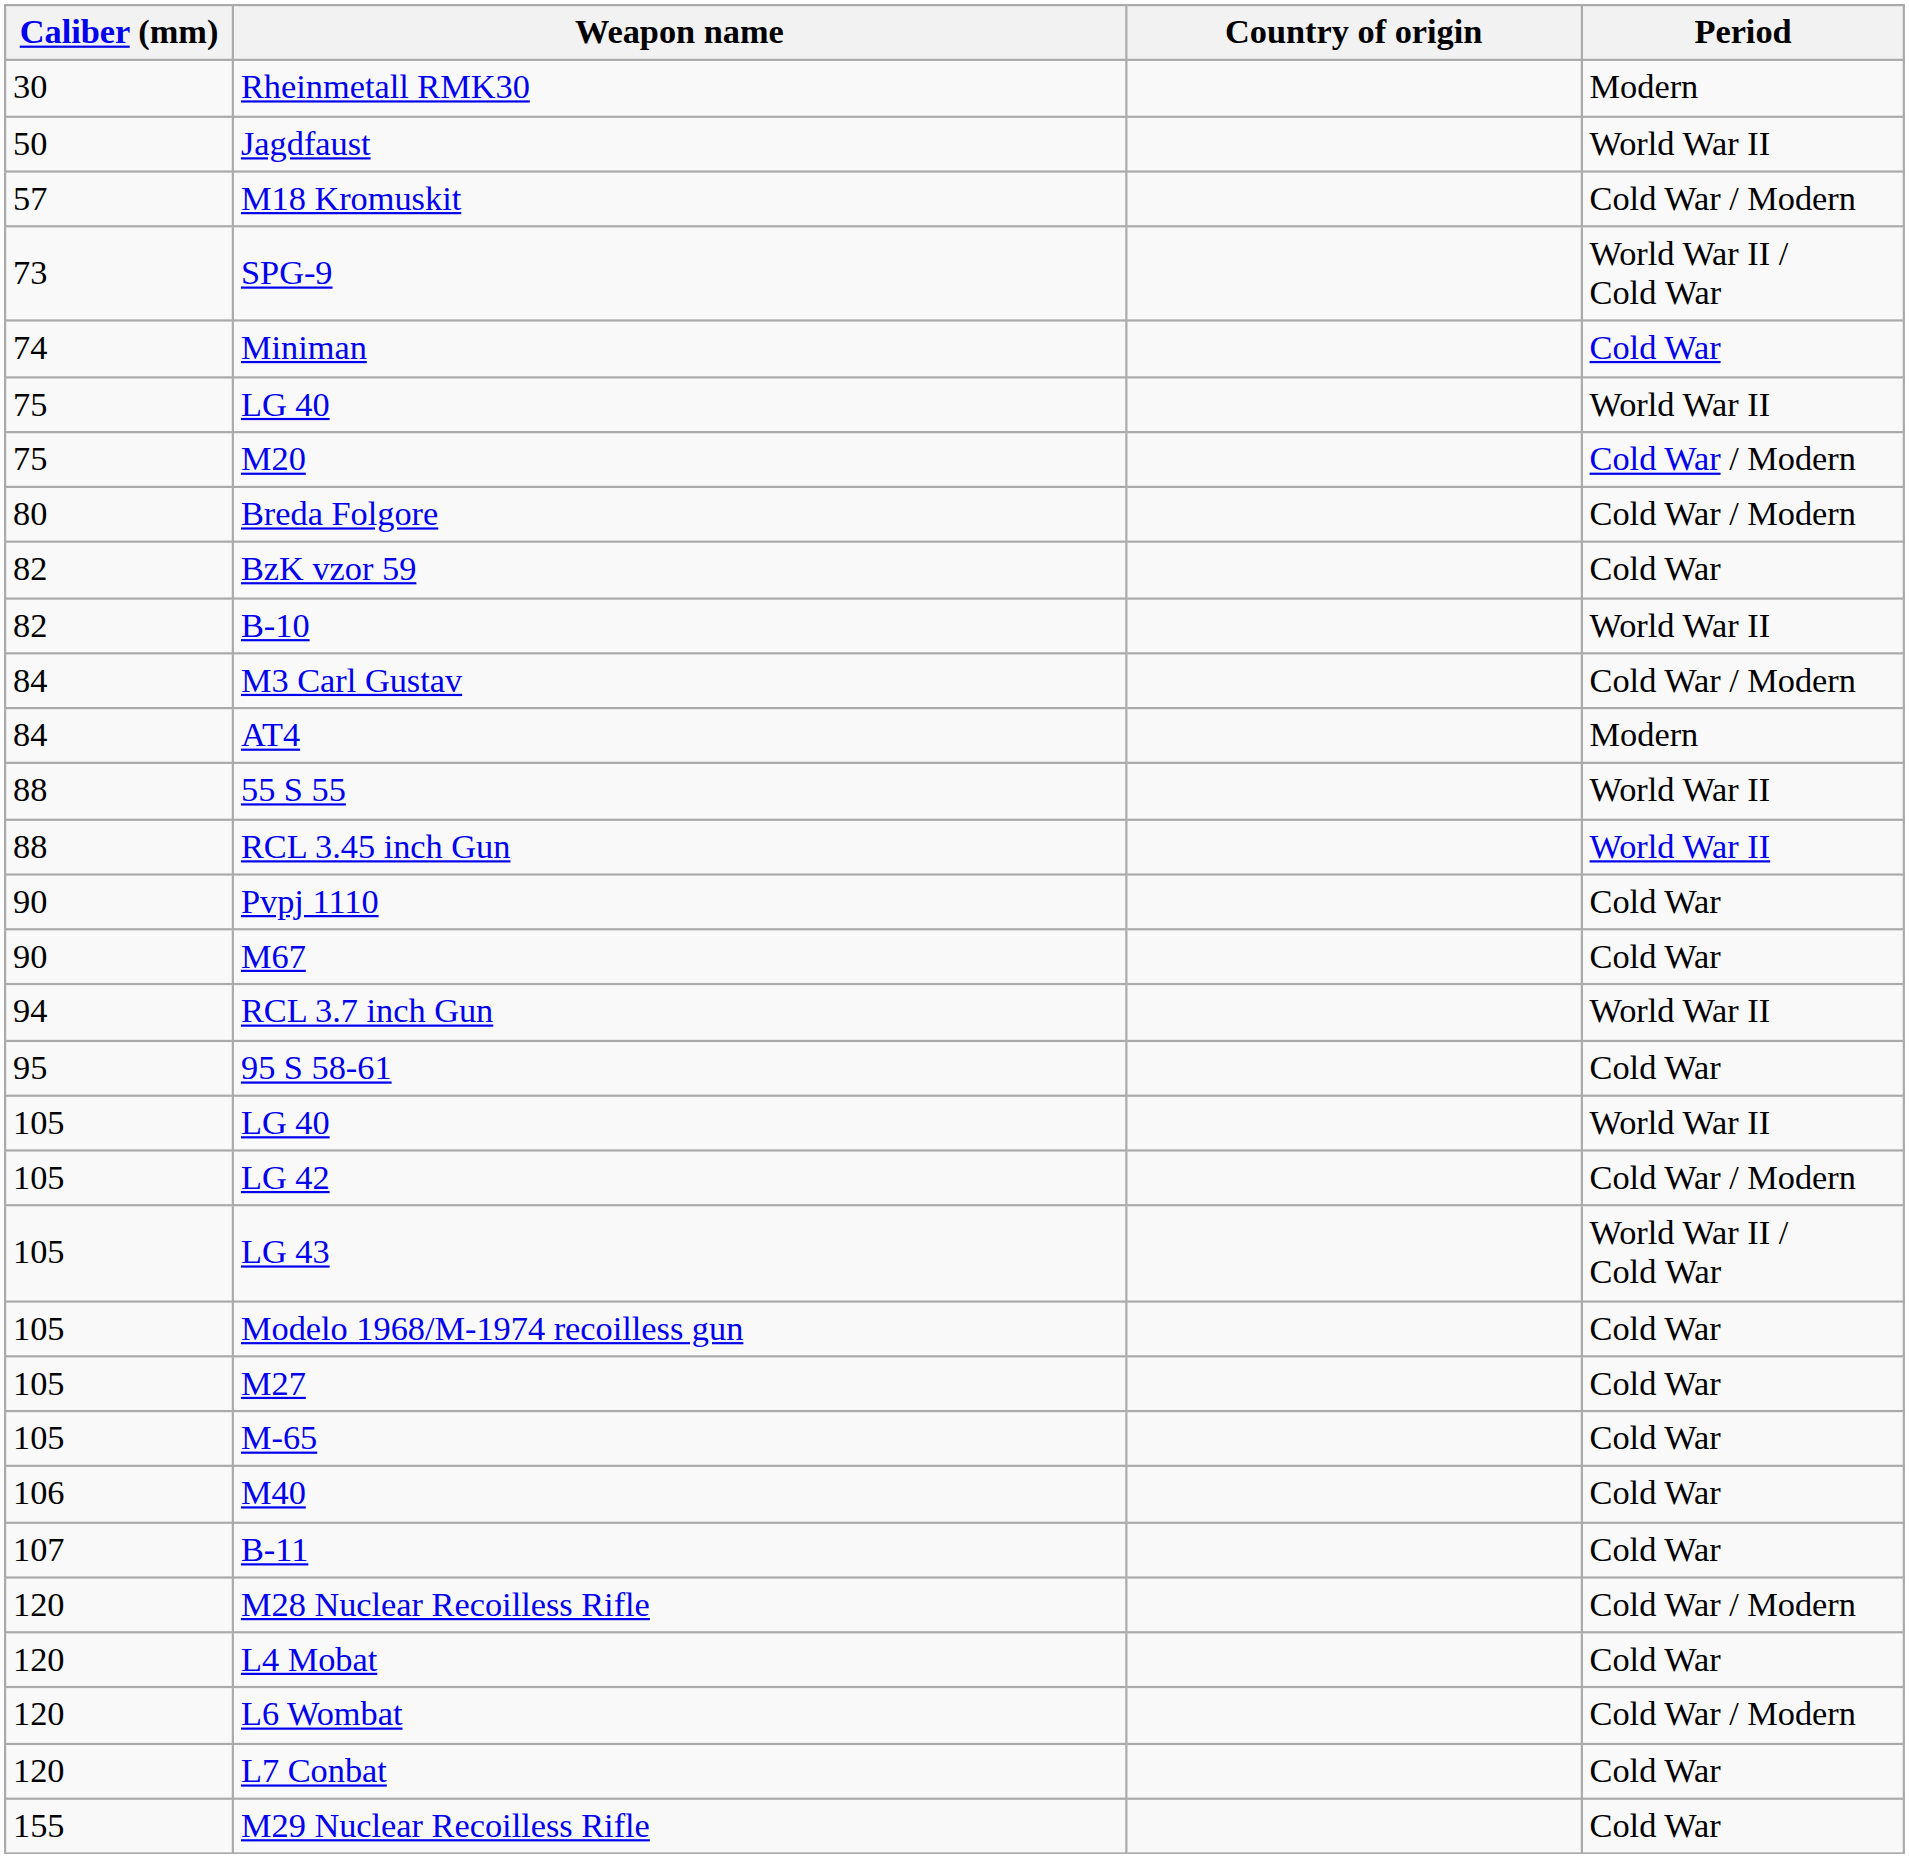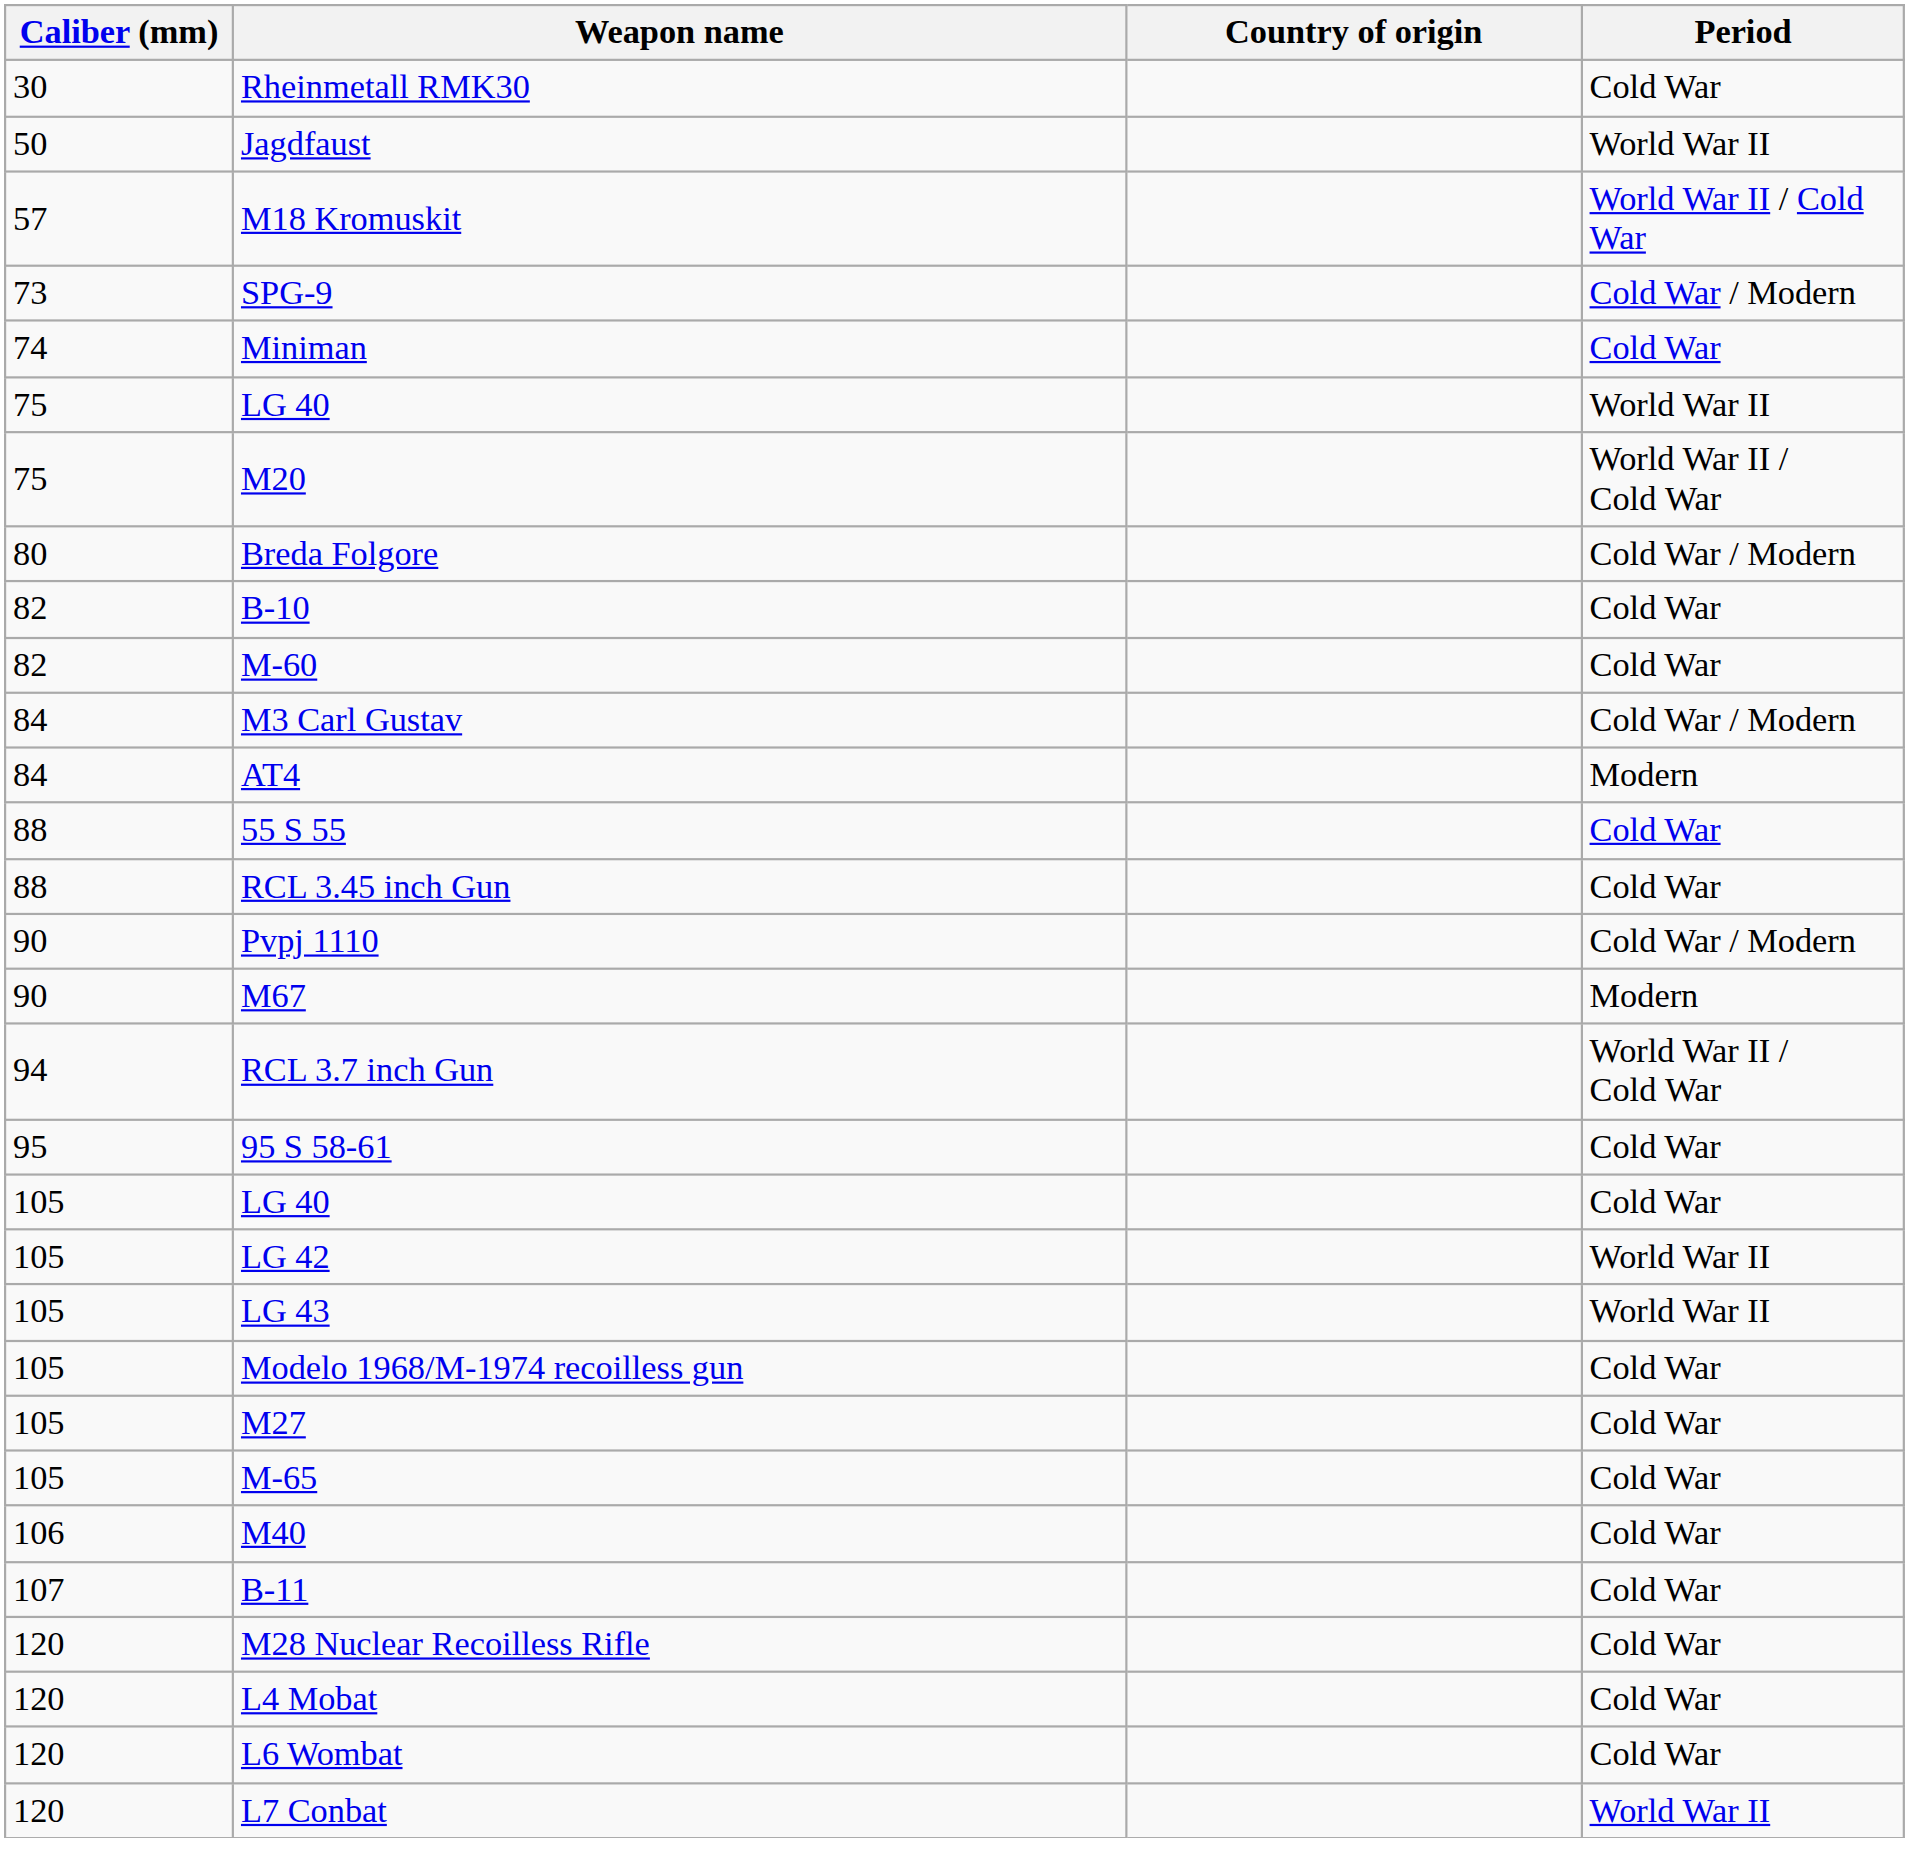Rheinmetall RMK30 | Period: Modern -> Cold War
M18 Kromuskit | Period: Cold War / Modern -> World War II / Cold War
SPG-9 | Period: World War II / Cold War -> Cold War / Modern
M20 | Period: Cold War / Modern -> World War II / Cold War
- row: 82 | BzK vzor 59 | Cold War
B-10 | Period: World War II -> Cold War
+ row: 82 | M-60 | Cold War
55 S 55 | Period: World War II -> Cold War
RCL 3.45 inch Gun | Period: World War II -> Cold War
Pvpj 1110 | Period: Cold War -> Cold War / Modern
M67 | Period: Cold War -> Modern
RCL 3.7 inch Gun | Period: World War II -> World War II / Cold War
105 / LG 40 | Period: World War II -> Cold War
LG 42 | Period: Cold War / Modern -> World War II
LG 43 | Period: World War II / Cold War -> World War II
M28 Nuclear Recoilless Rifle | Period: Cold War / Modern -> Cold War
L6 Wombat | Period: Cold War / Modern -> Cold War
L7 Conbat | Period: Cold War -> World War II
- row: 155 | M29 Nuclear Recoilless Rifle | Cold War
